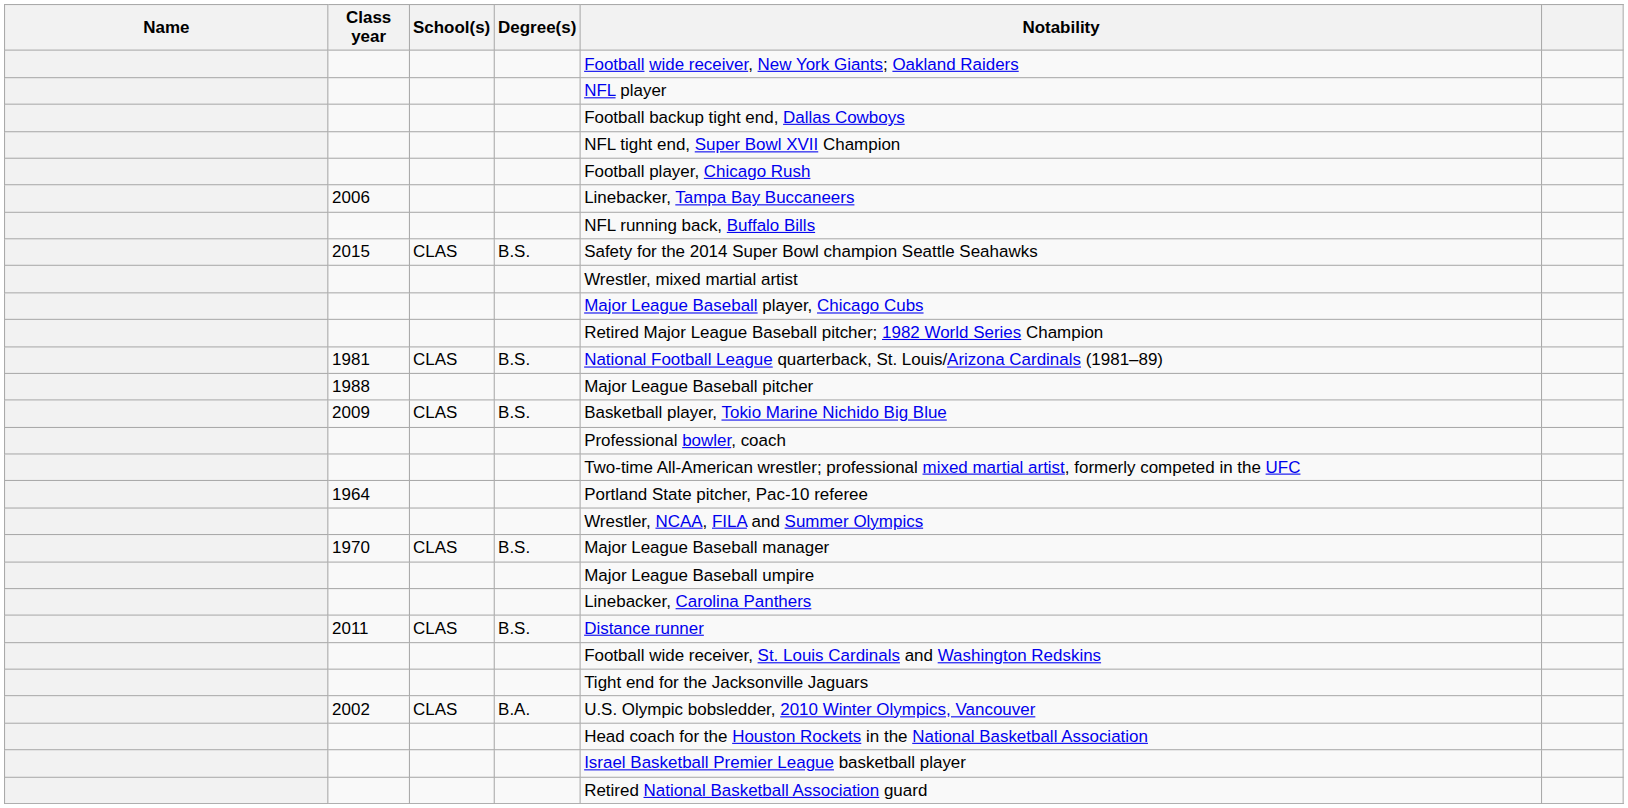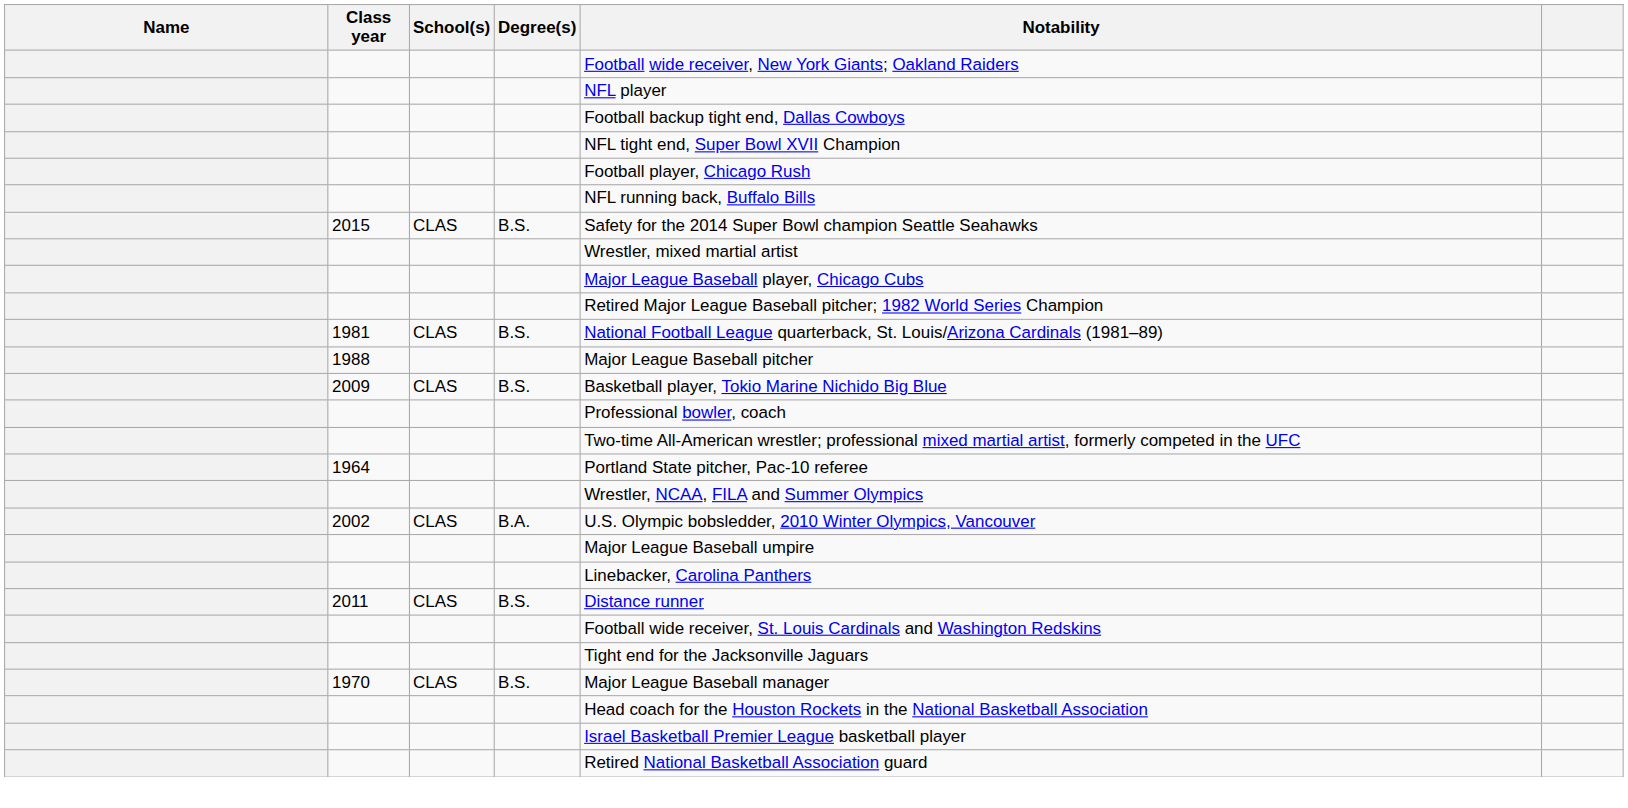- row: 2006 | Linebacker, Tampa Bay Buccaneers
rows swapped: 2002 <-> 1970
